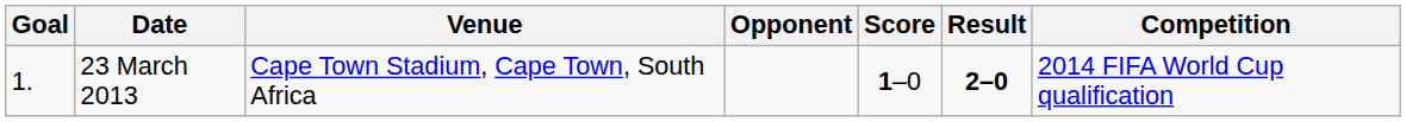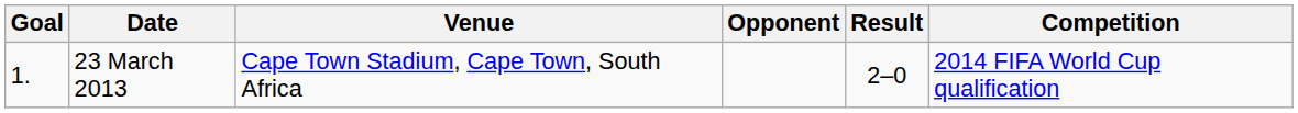- column: Score | 1–0
23 March 2013 | Result: bold -> normal
